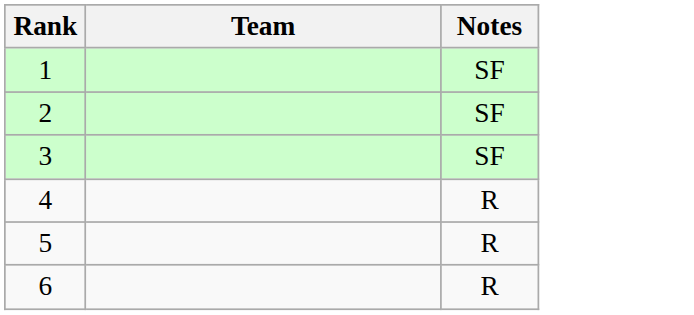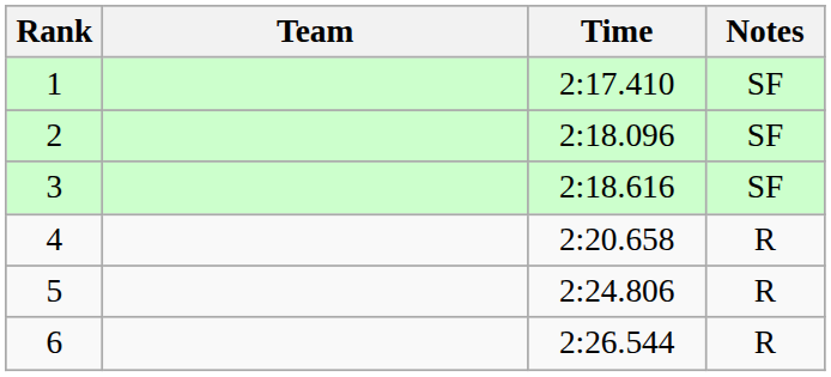+ column: Time | 2:17.410 | 2:18.096 | 2:18.616 | 2:20.658 | 2:24.806 | 2:26.544
